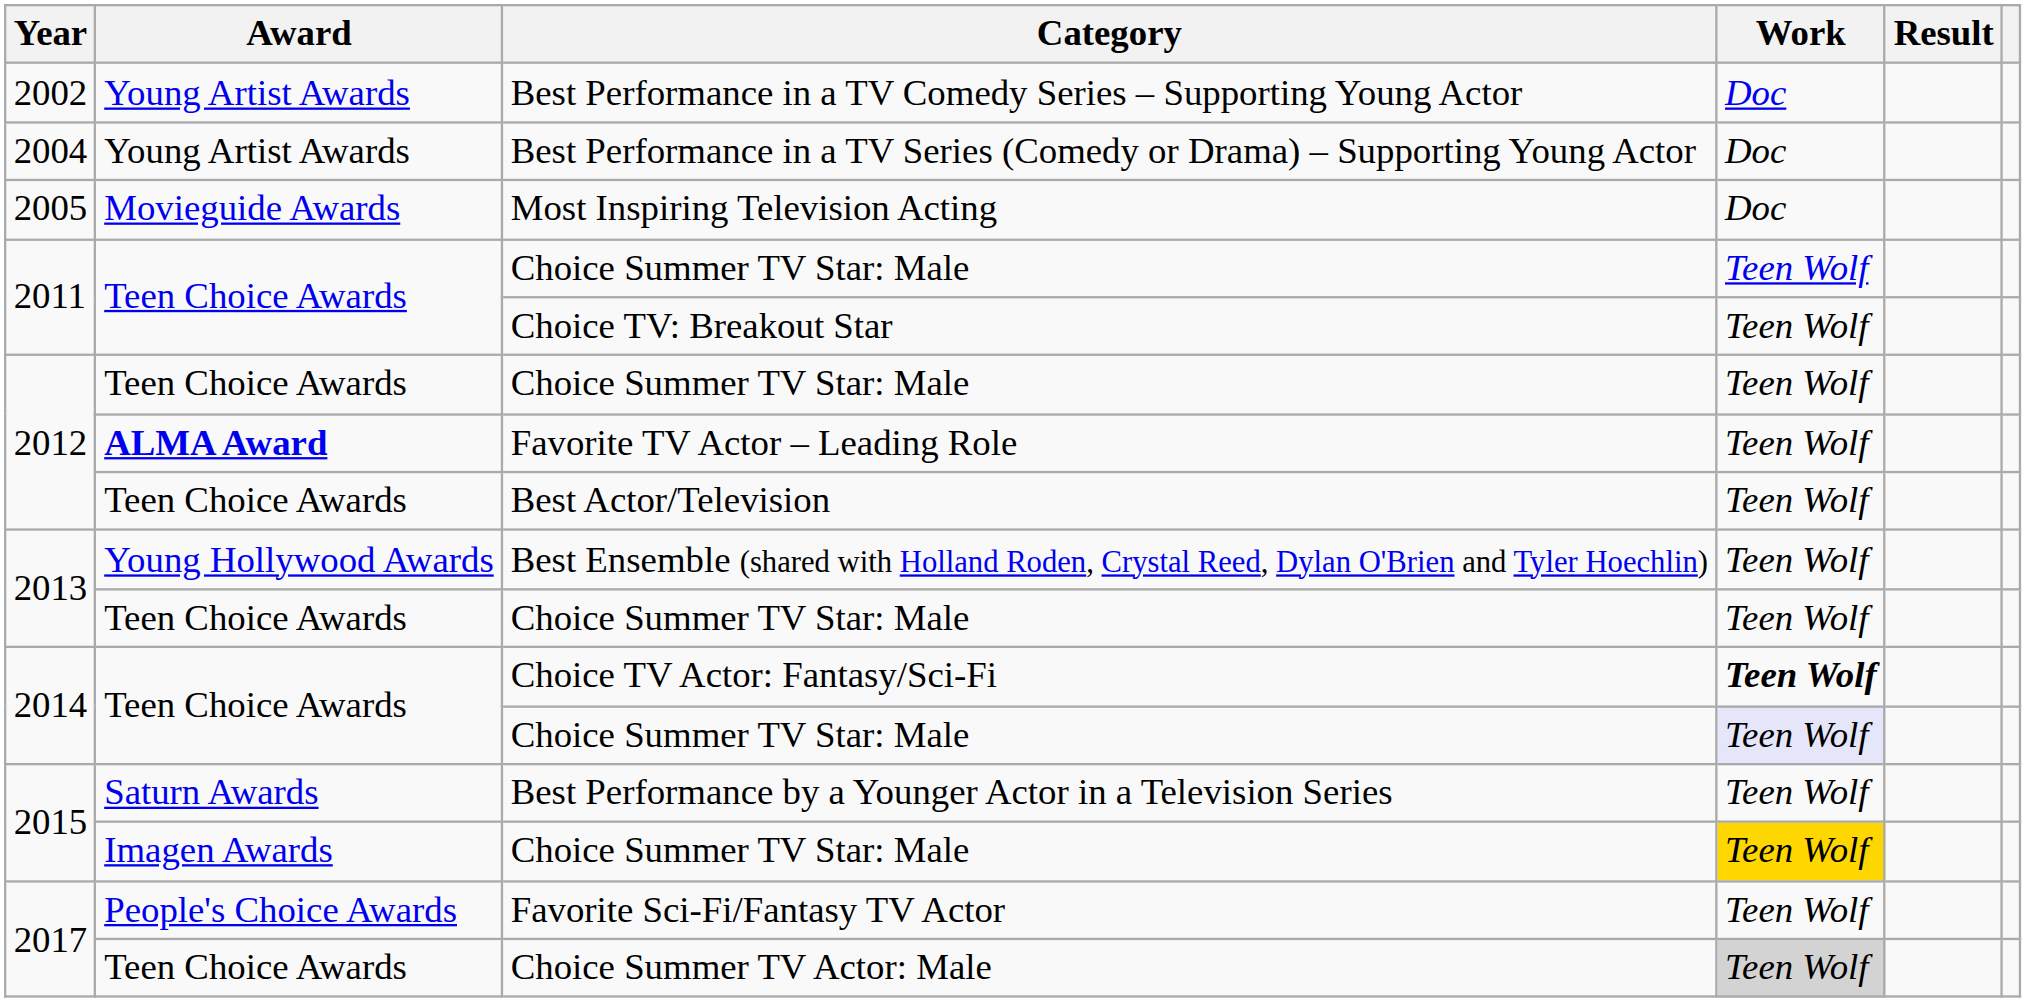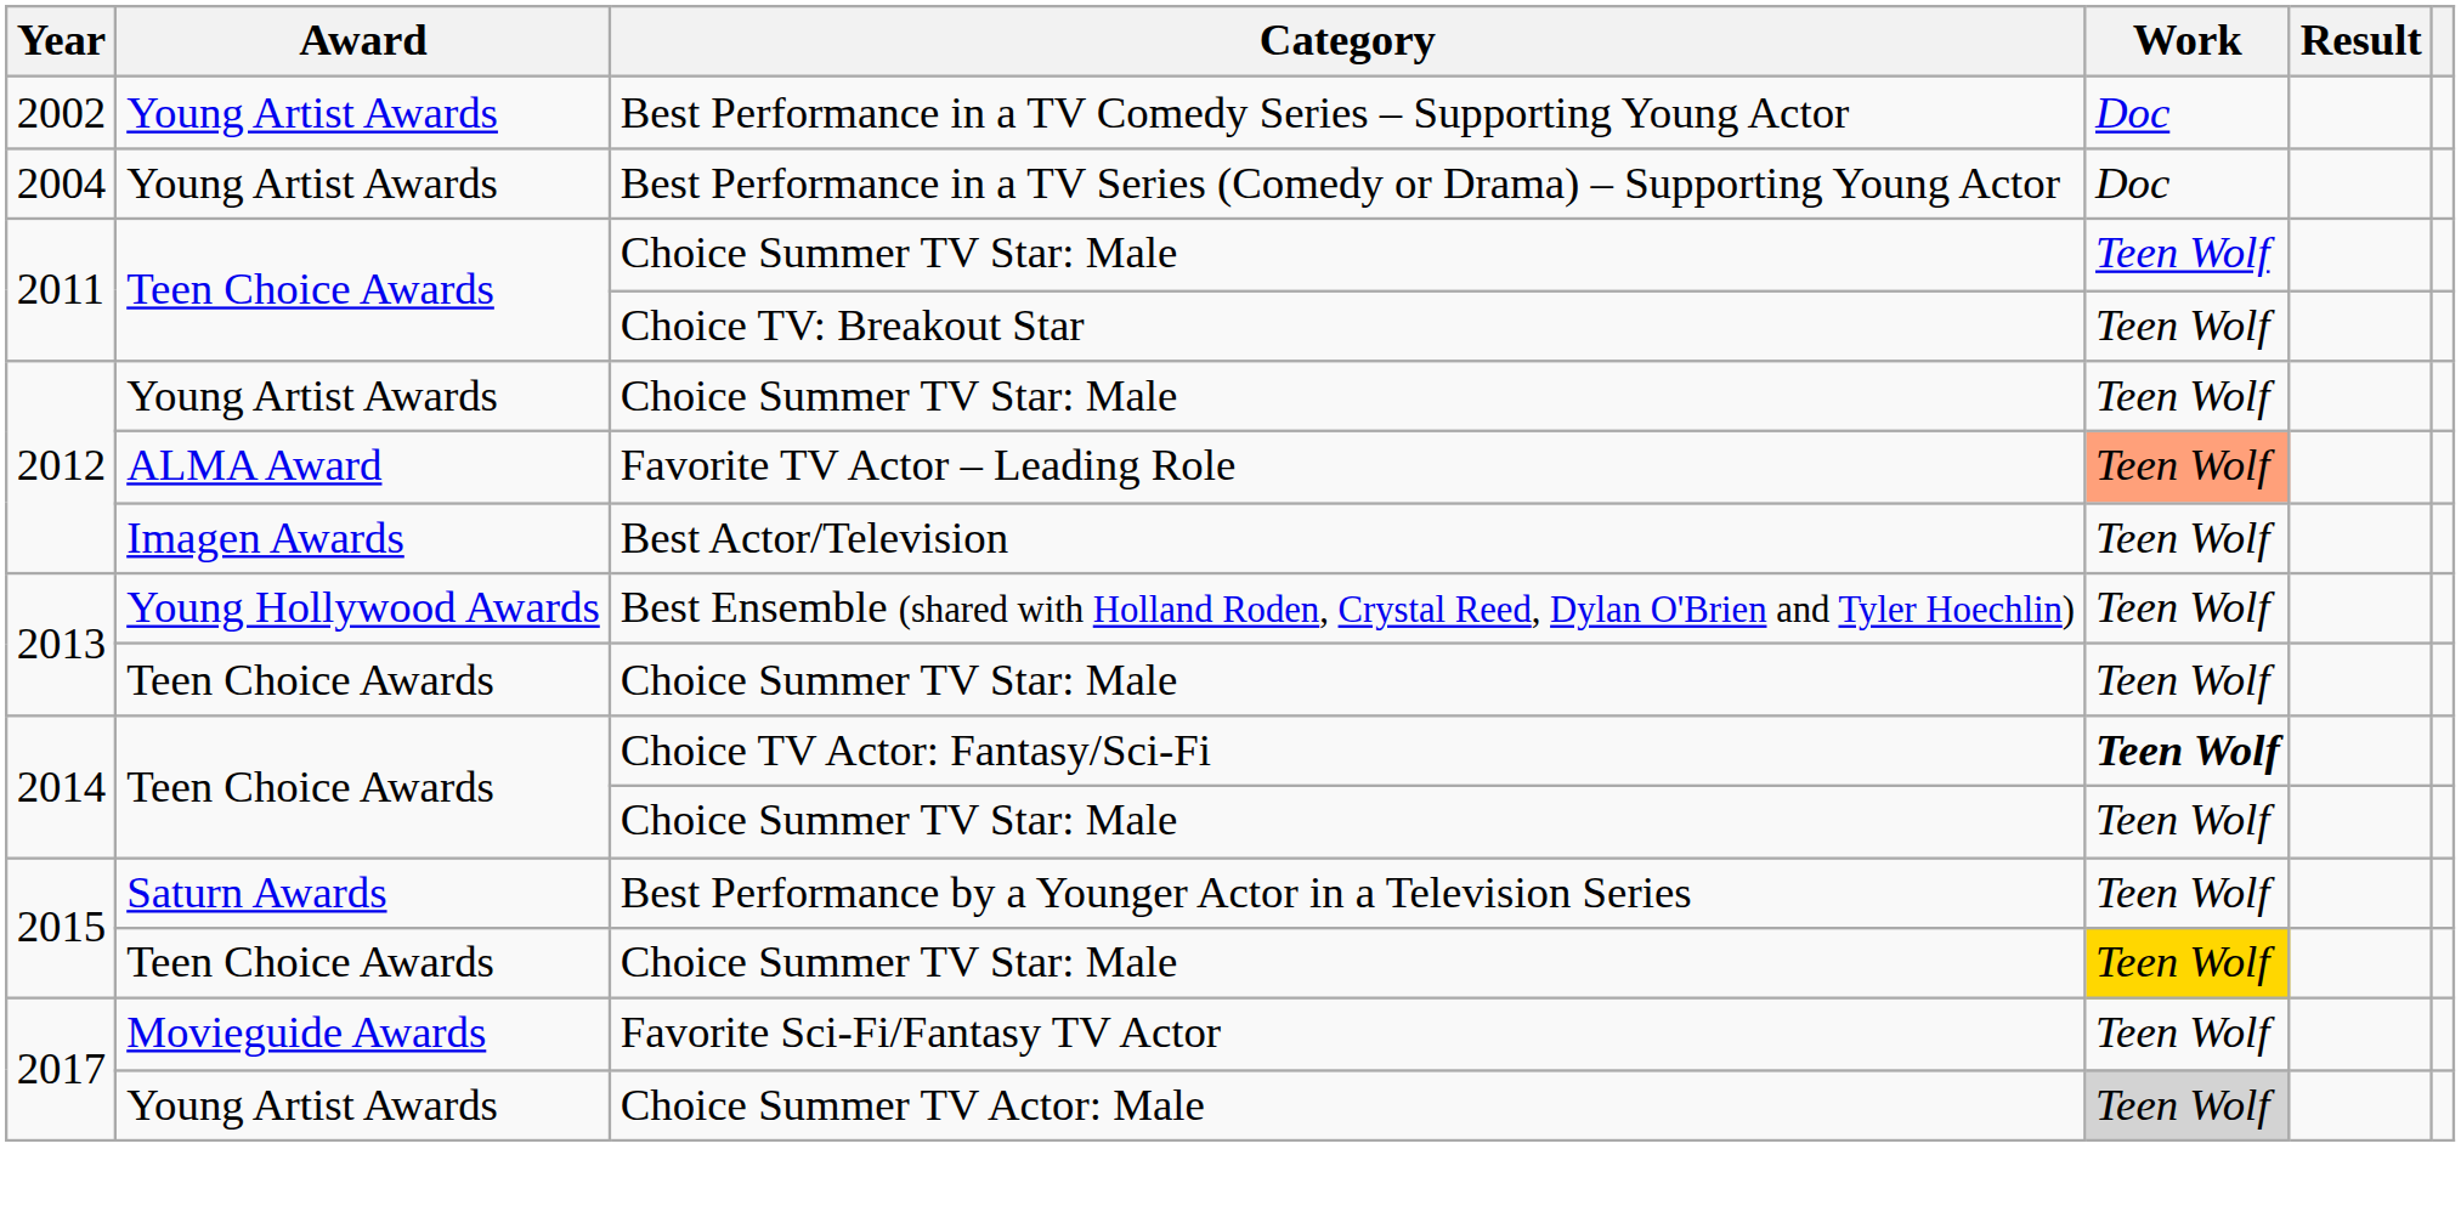- row: 2005 | Movieguide Awards | Most Inspiring Television Acting | Doc
2012 / Choice Summer TV Star: Male | Award: Teen Choice Awards -> Young Artist Awards
Favorite TV Actor – Leading Role | Award: bold -> normal
Favorite TV Actor – Leading Role | Work: no background -> lightsalmon background
Best Actor/Television | Award: Teen Choice Awards -> Imagen Awards
2014 / Choice Summer TV Star: Male | Work: lavender background -> no background
2015 / Choice Summer TV Star: Male | Award: Imagen Awards -> Teen Choice Awards
Favorite Sci-Fi/Fantasy TV Actor | Award: People's Choice Awards -> Movieguide Awards
Choice Summer TV Actor: Male | Award: Teen Choice Awards -> Young Artist Awards
